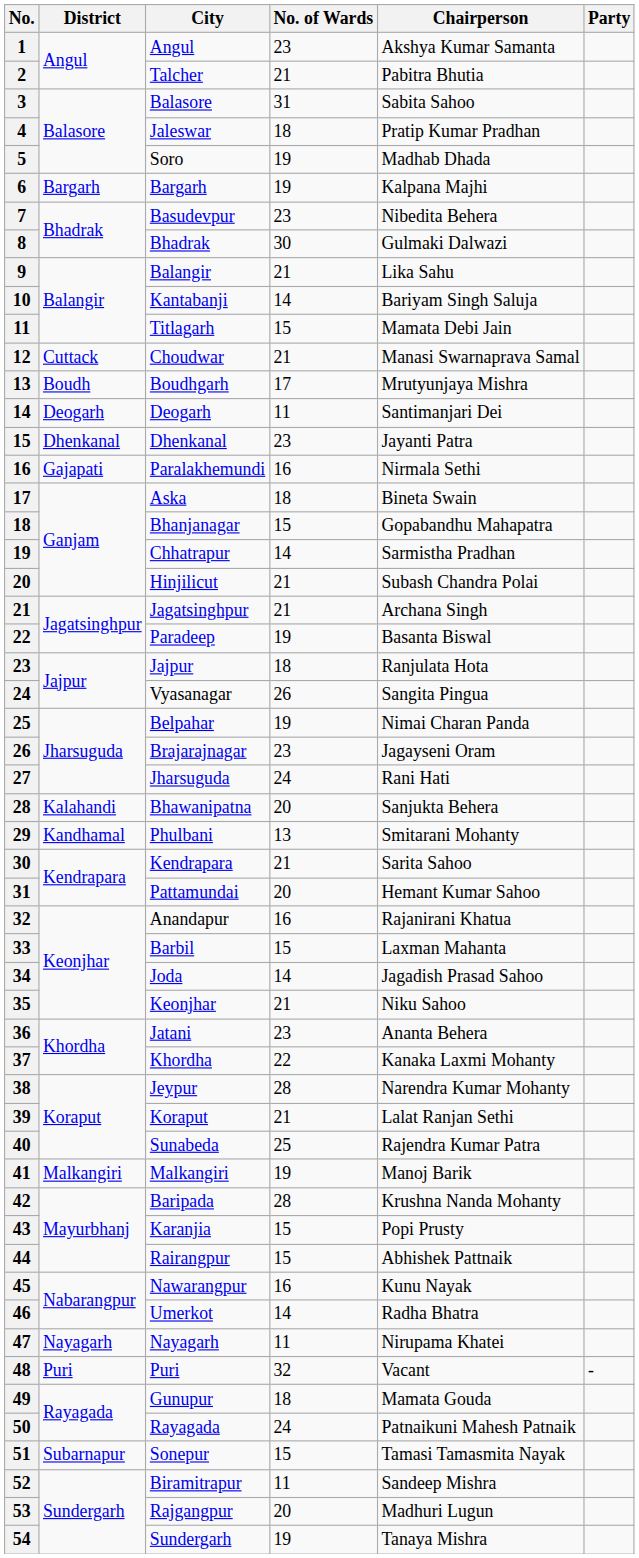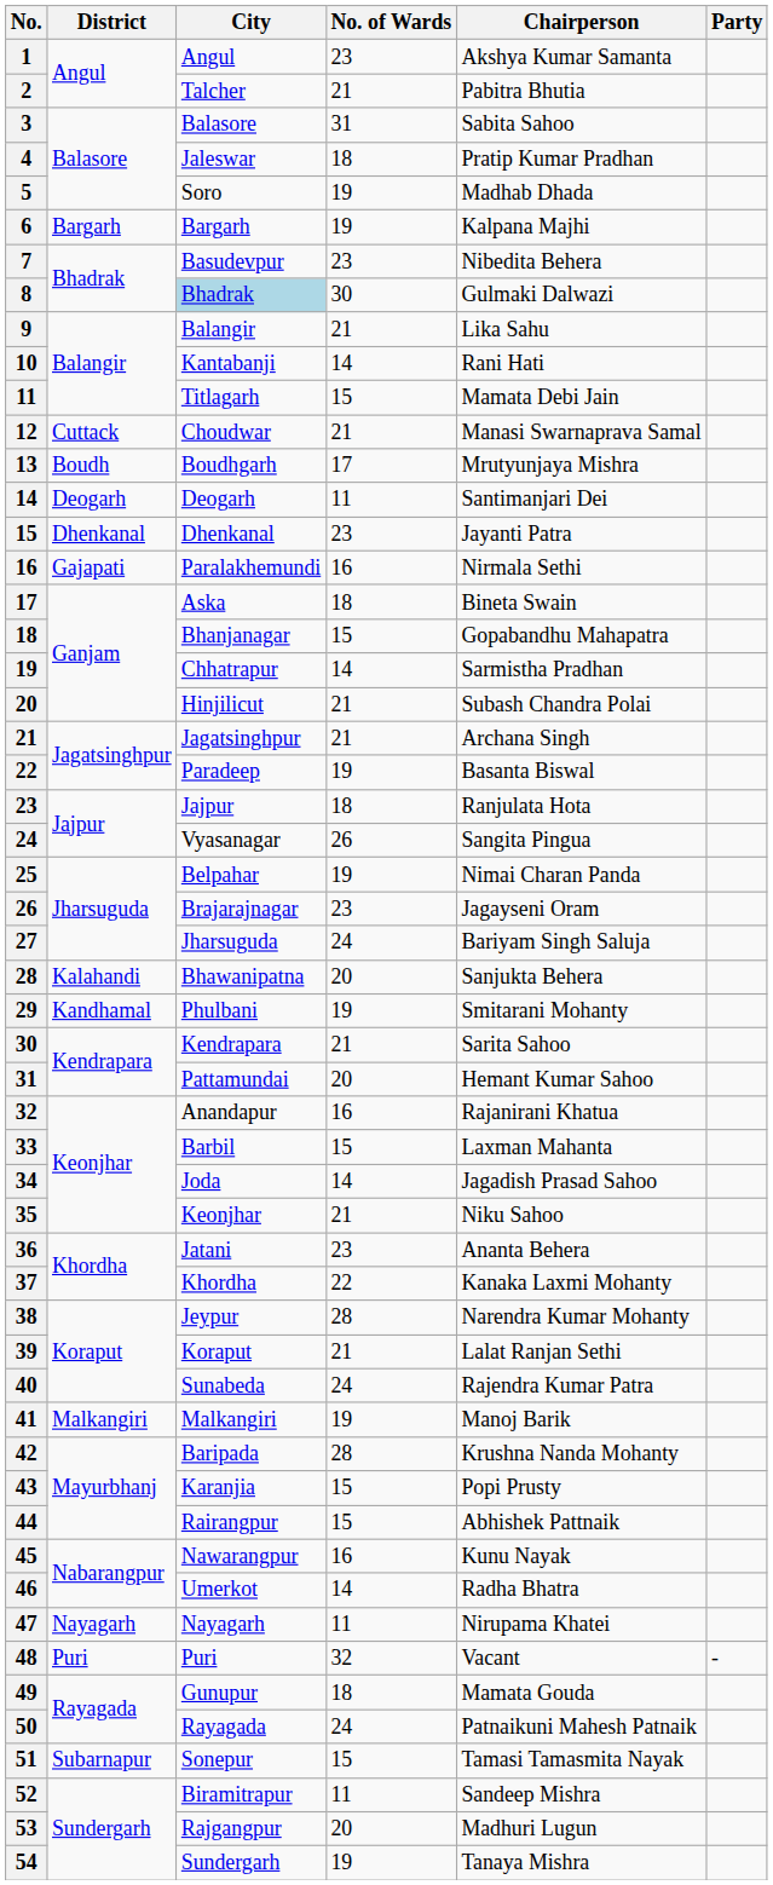8 | City: no background -> lightblue background
10 | Chairperson: Bariyam Singh Saluja -> Rani Hati
27 | Chairperson: Rani Hati -> Bariyam Singh Saluja
29 | No. of Wards: 13 -> 19
40 | No. of Wards: 25 -> 24
